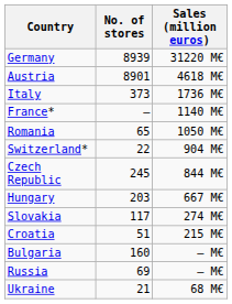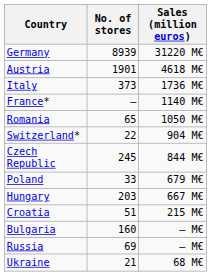Austria | No. of stores: 8901 -> 1901
+ row: Poland | 33 | 679 M€
- row: Slovakia | 117 | 274 M€
